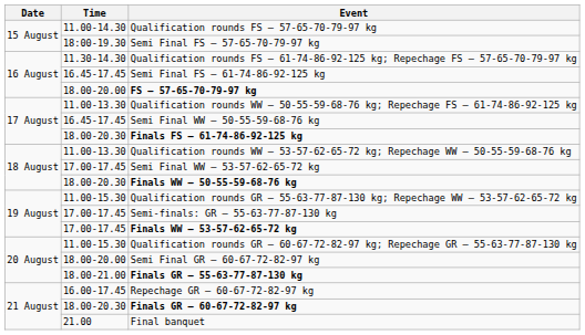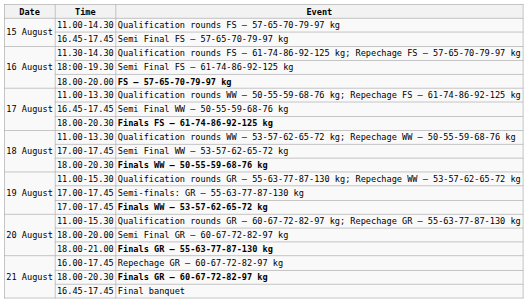Semi Final FS – 57-65-70-79-97 kg | Time: 18:00-19.30 -> 16.45-17.45
Semi Final FS – 61-74-86-92-125 kg | Time: 16.45-17.45 -> 18:00-19.30
Final banquet | Time: 21.00 -> 16.45-17.45
